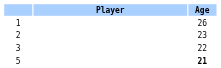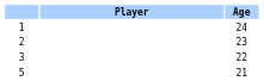1 | Age: 26 -> 24
5 | Age: bold -> normal
